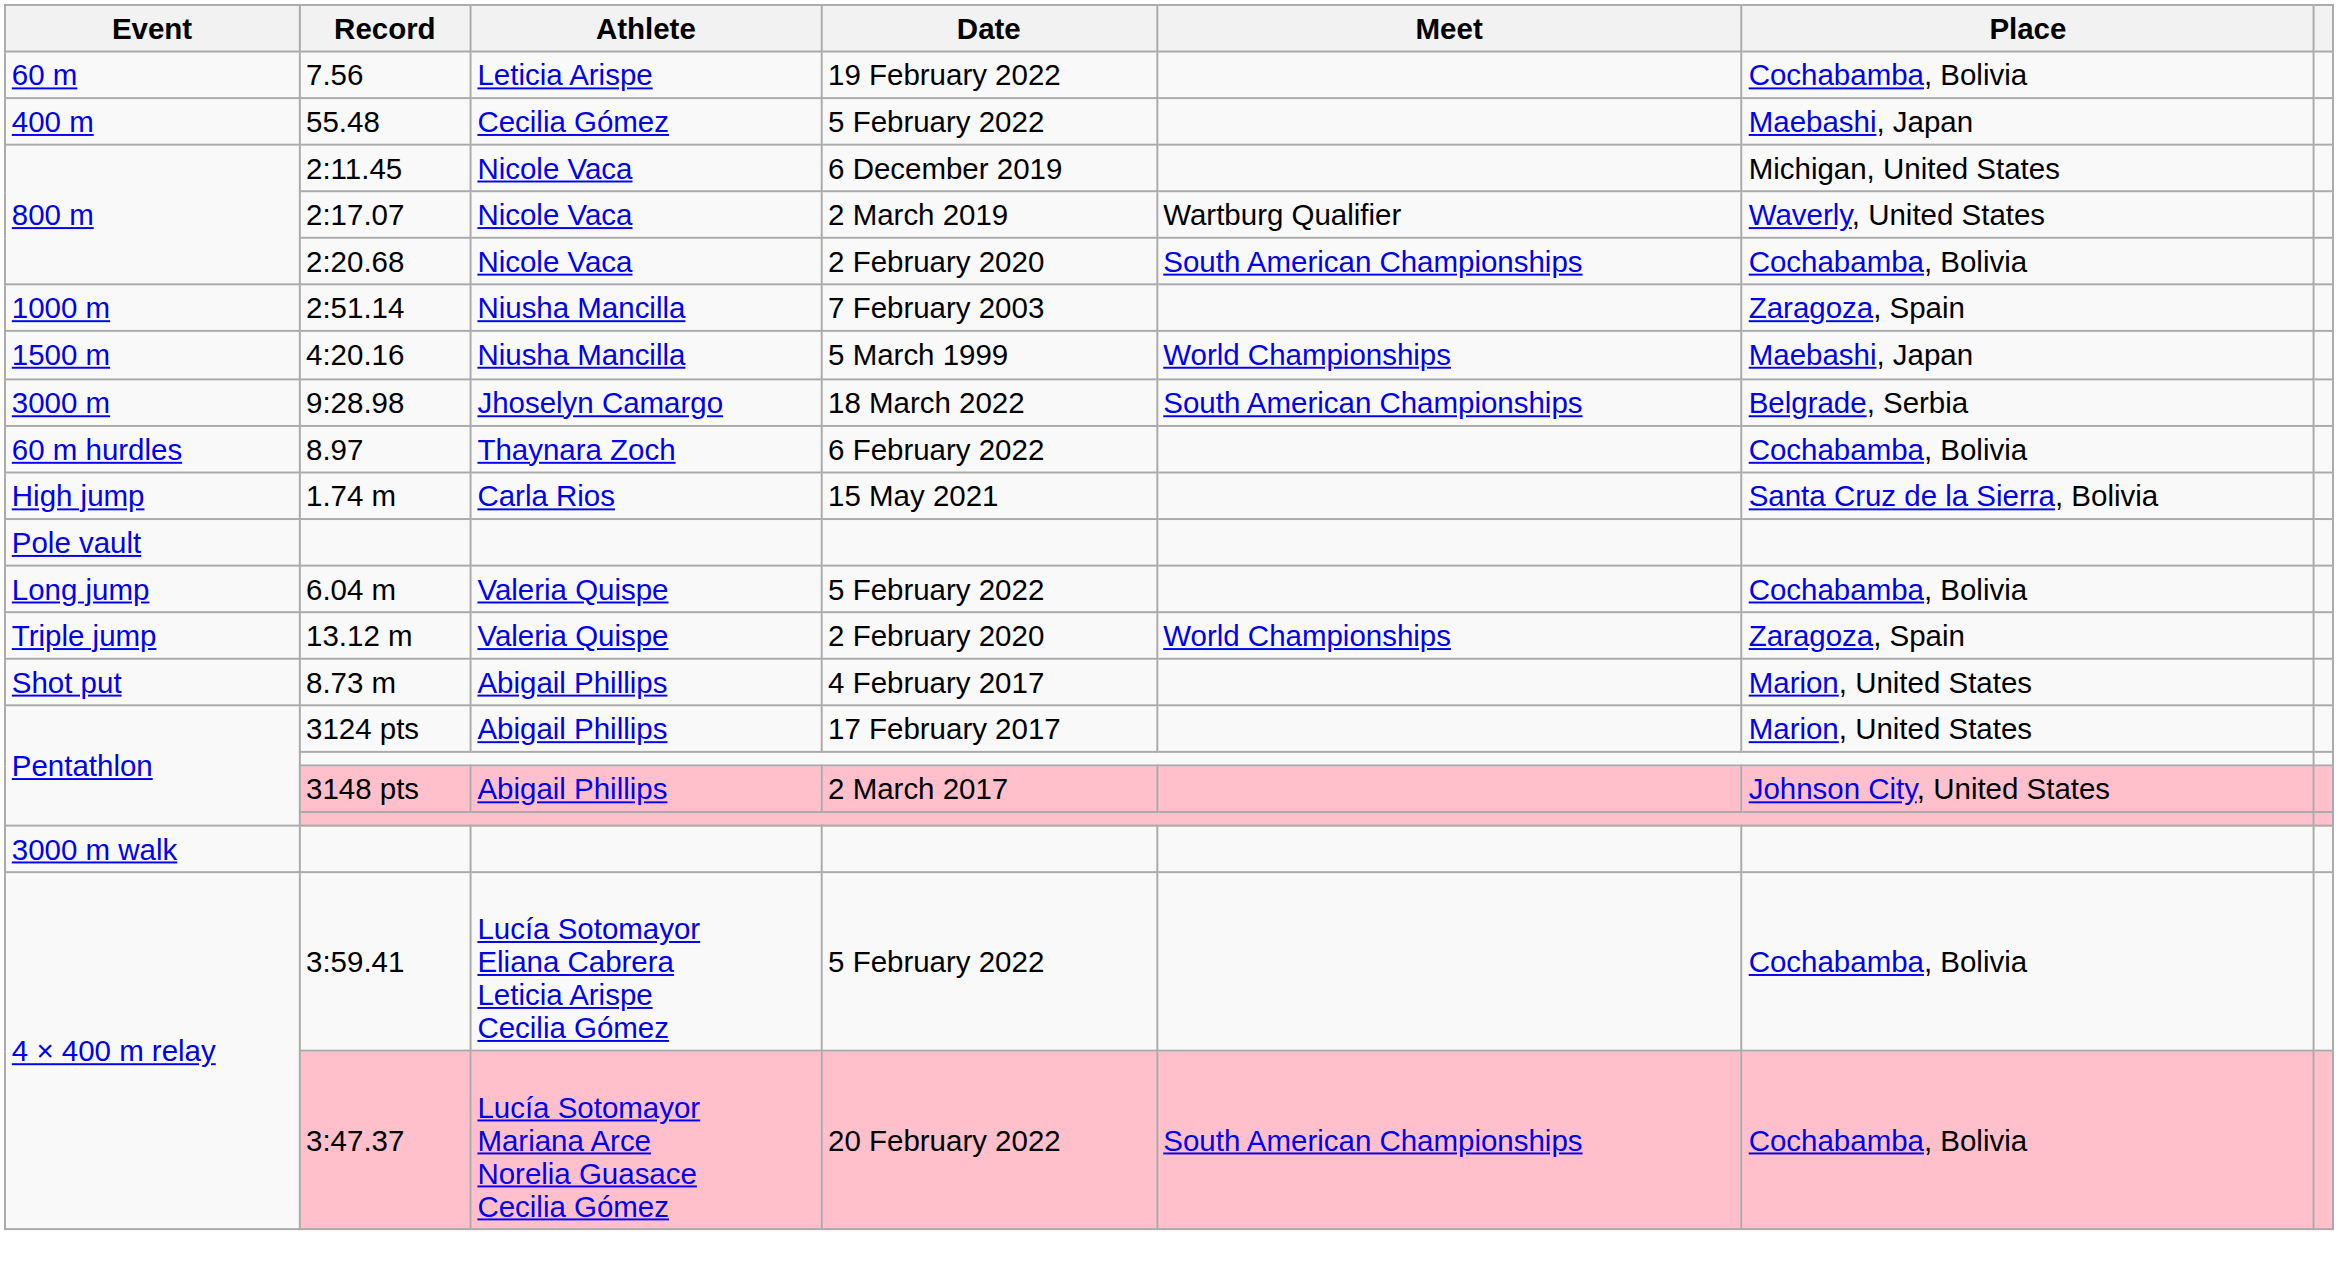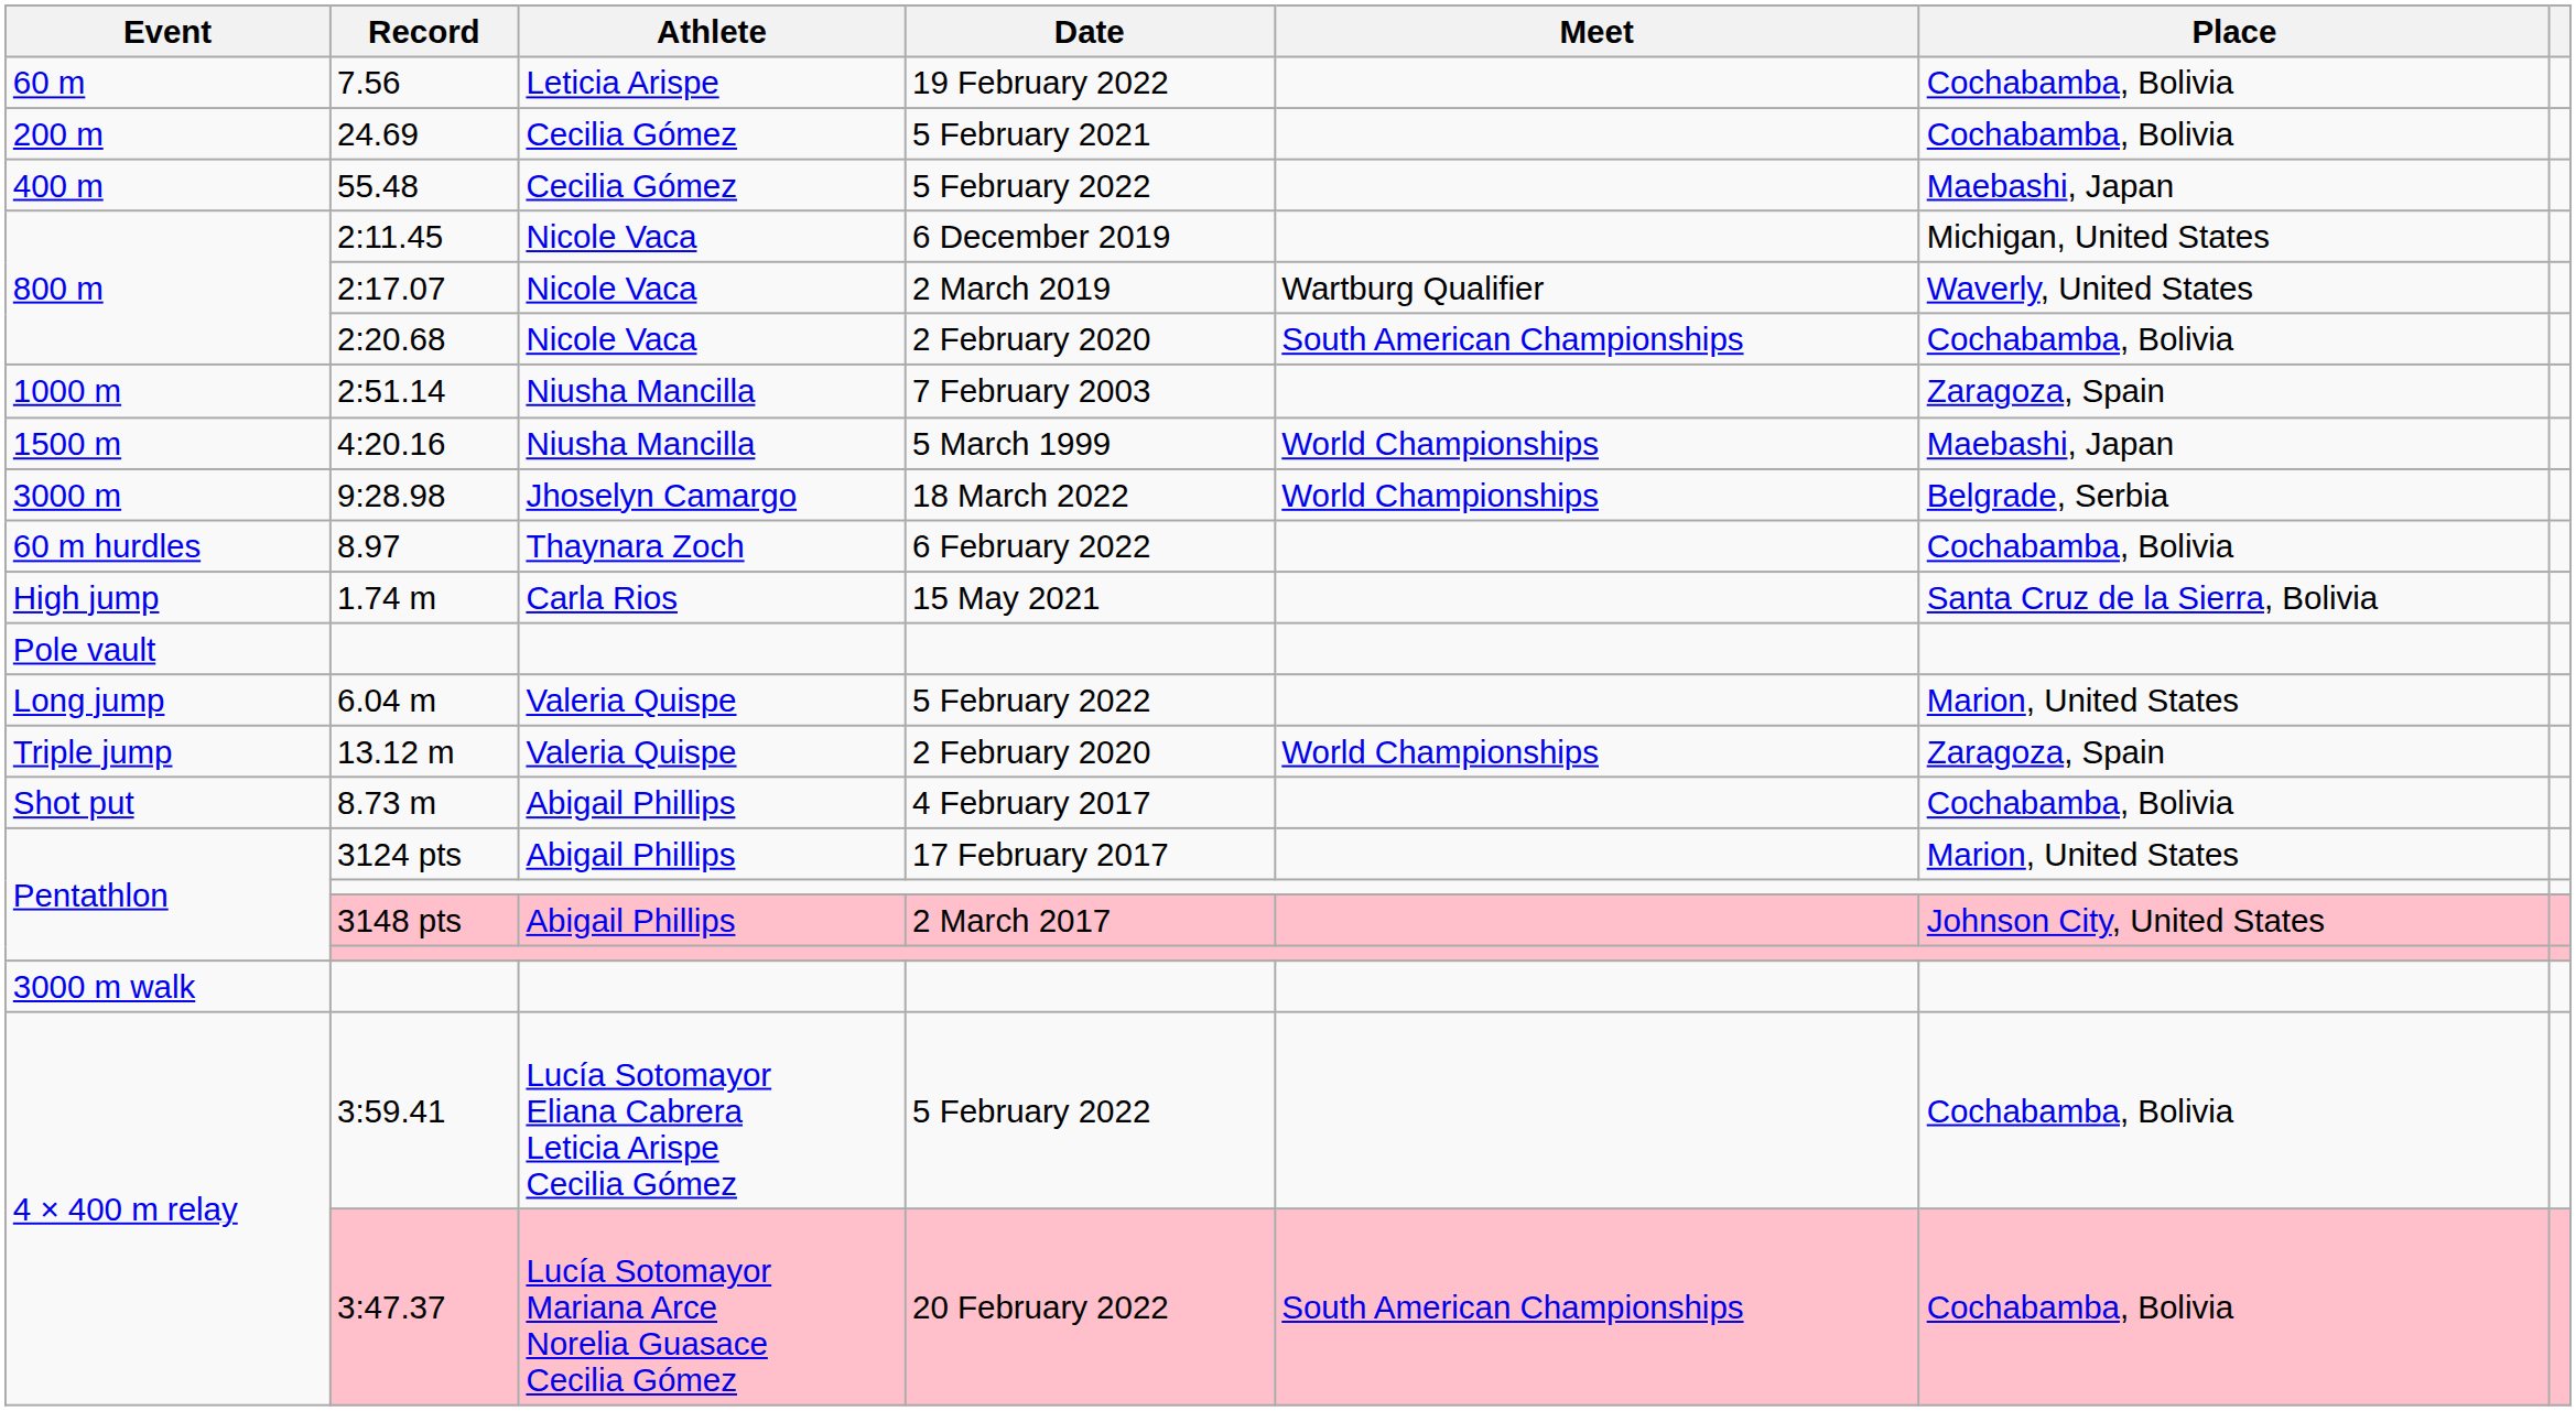+ row: 200 m | 24.69 | Cecilia Gómez | 5 February 2021 | Cochabamba, Bolivia
9:28.98 | Meet: South American Championships -> World Championships
6.04 m | Place: Cochabamba, Bolivia -> Marion, United States
8.73 m | Place: Marion, United States -> Cochabamba, Bolivia
